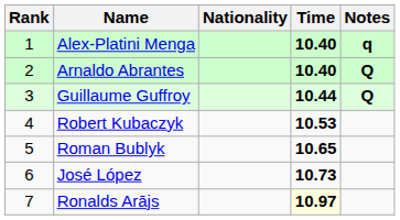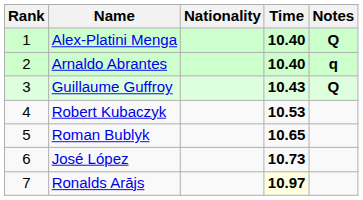Alex-Platini Menga | Notes: q -> Q
Arnaldo Abrantes | Notes: Q -> q
Guillaume Guffroy | Time: 10.44 -> 10.43
